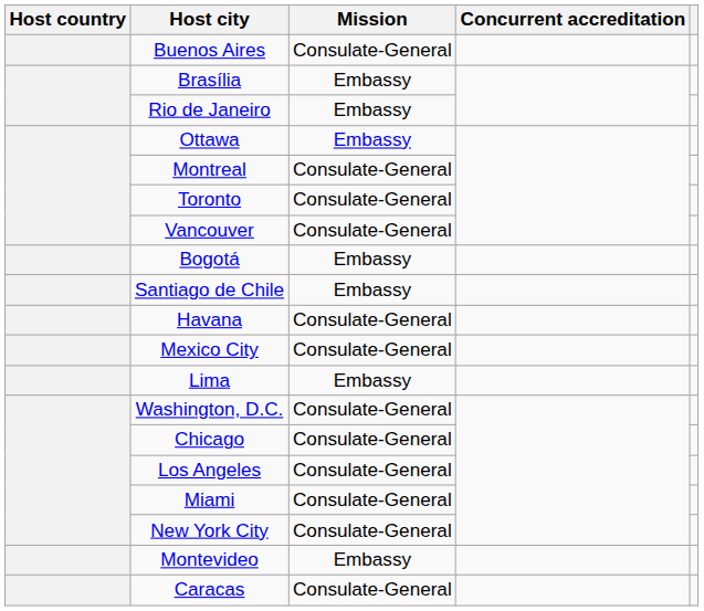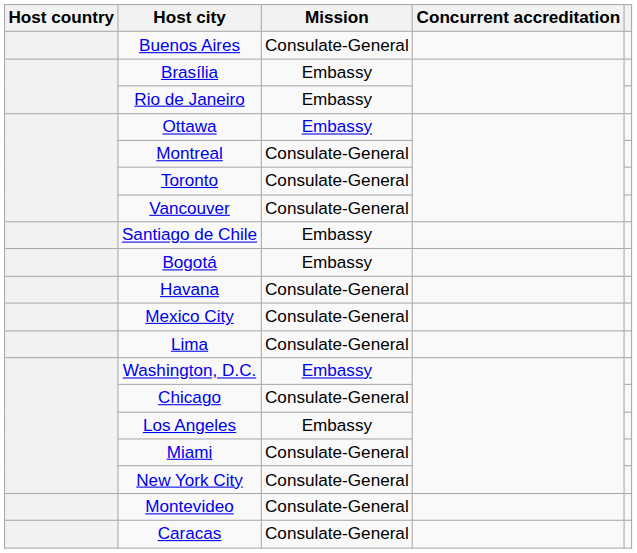rows swapped: Bogotá <-> Santiago de Chile
Lima | Mission: Embassy -> Consulate-General
Washington, D.C. | Mission: Consulate-General -> Embassy
Los Angeles | Mission: Consulate-General -> Embassy
Montevideo | Mission: Embassy -> Consulate-General
